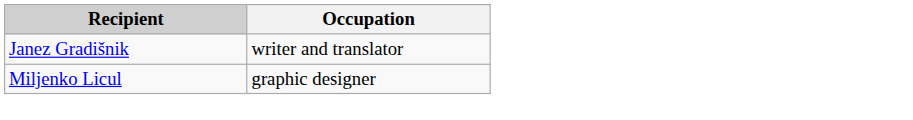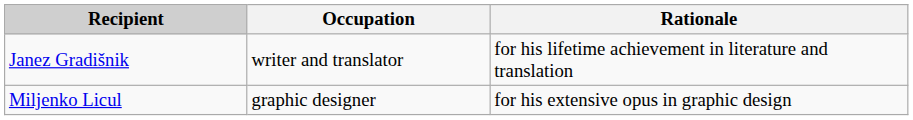+ column: Rationale | for his lifetime achievement in literature and translation | for his extensive opus in graphic design
